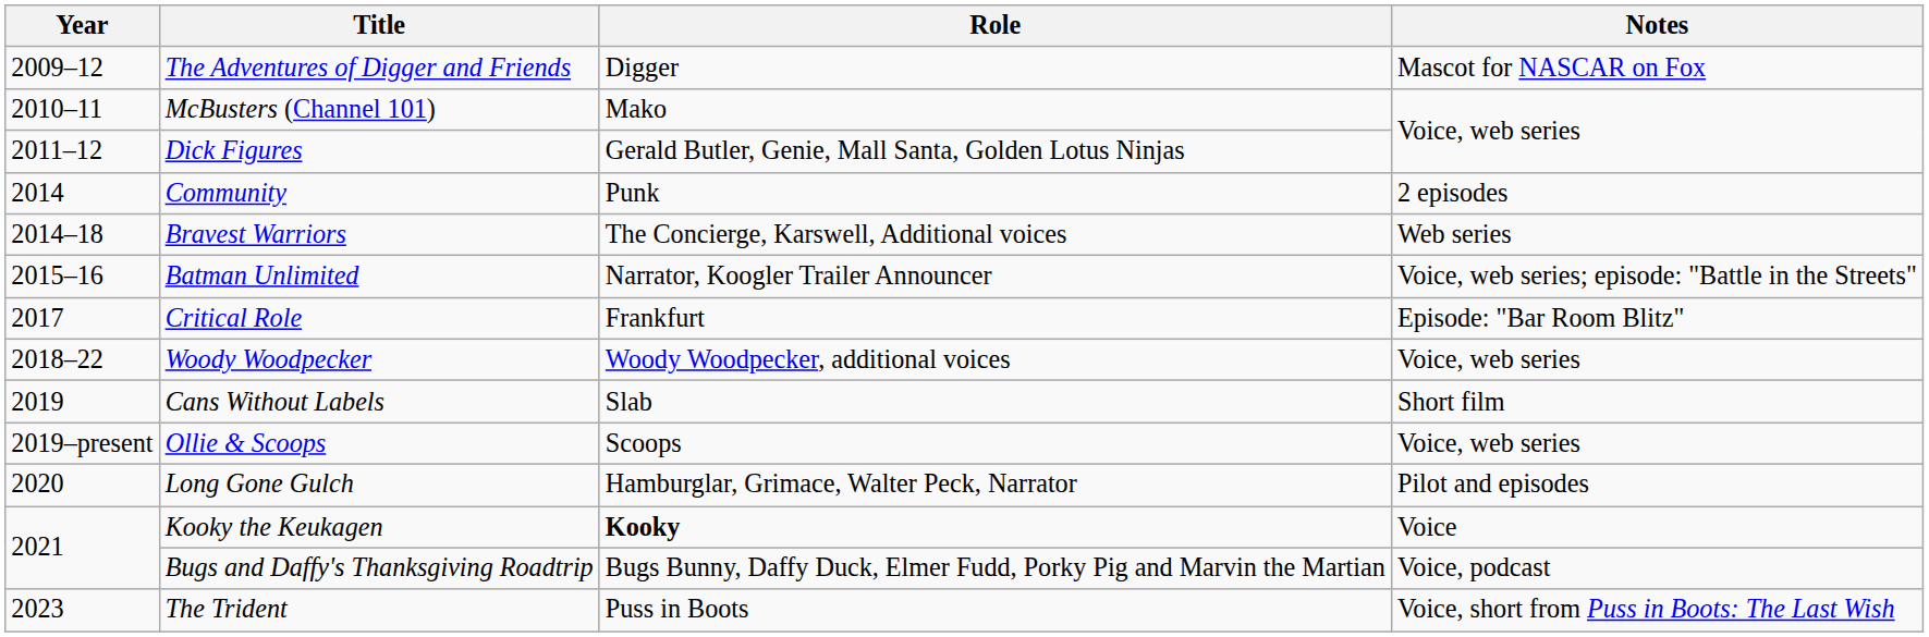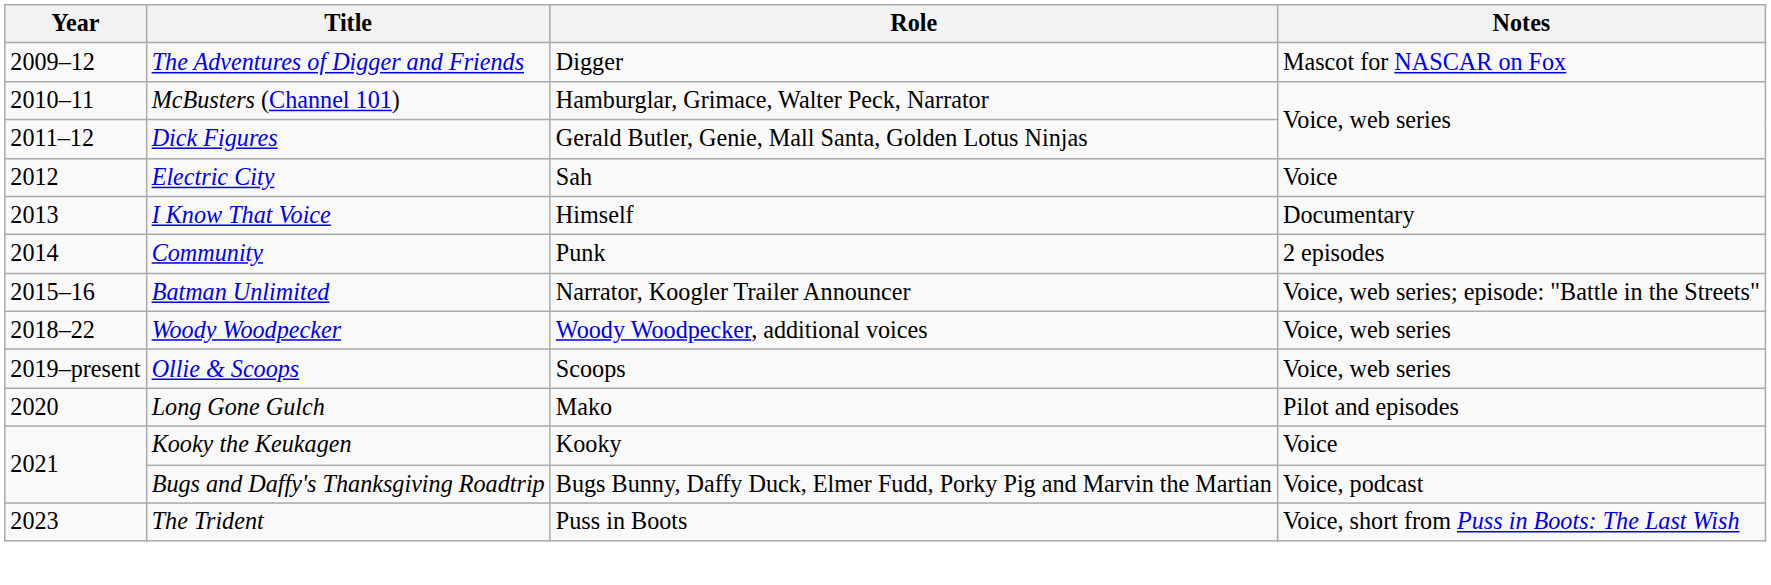McBusters (Channel 101) | Role: Mako -> Hamburglar, Grimace, Walter Peck, Narrator
+ row: 2012 | Electric City | Sah | Voice
+ row: 2013 | I Know That Voice | Himself | Documentary
- row: 2014–18 | Bravest Warriors | The Concierge, Karswell, Additional voices | Web series
- row: 2017 | Critical Role | Frankfurt | Episode: "Bar Room Blitz"
- row: 2019 | Cans Without Labels | Slab | Short film
Long Gone Gulch | Role: Hamburglar, Grimace, Walter Peck, Narrator -> Mako
Kooky the Keukagen | Role: bold -> normal
